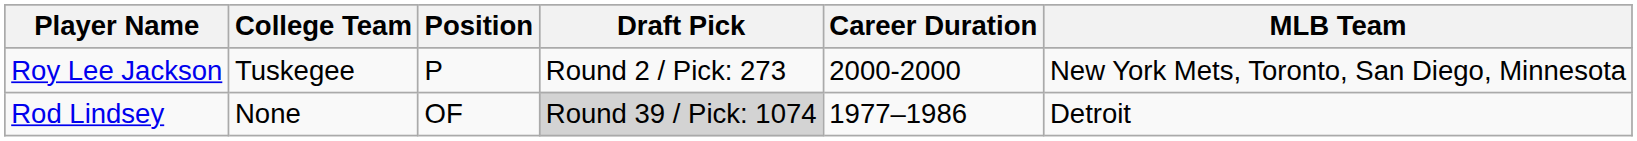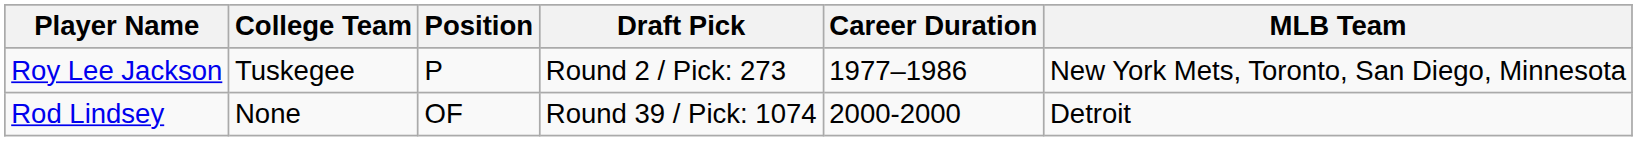Roy Lee Jackson | Career Duration: 2000-2000 -> 1977–1986
Rod Lindsey | Draft Pick: lightgrey background -> no background
Rod Lindsey | Career Duration: 1977–1986 -> 2000-2000
